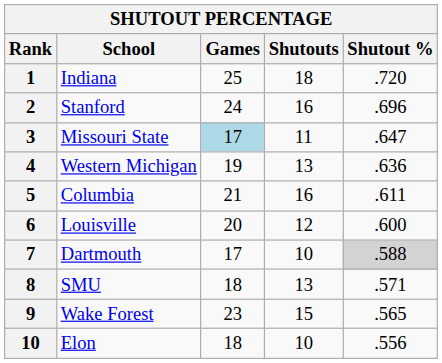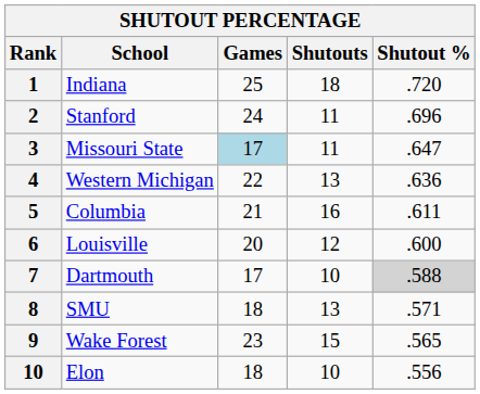Stanford | Shutouts: 16 -> 11
Western Michigan | Games: 19 -> 22
